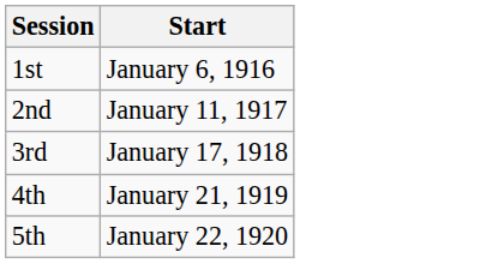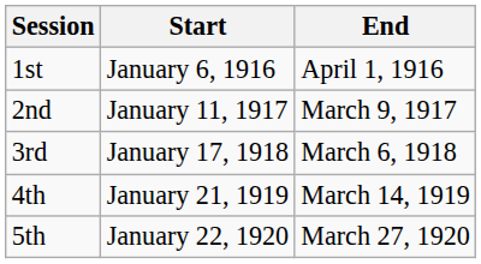+ column: End | April 1, 1916 | March 9, 1917 | March 6, 1918 | March 14, 1919 | March 27, 1920
